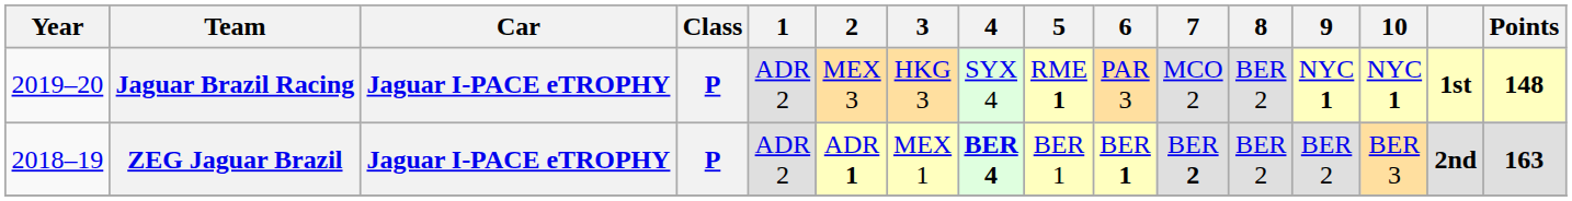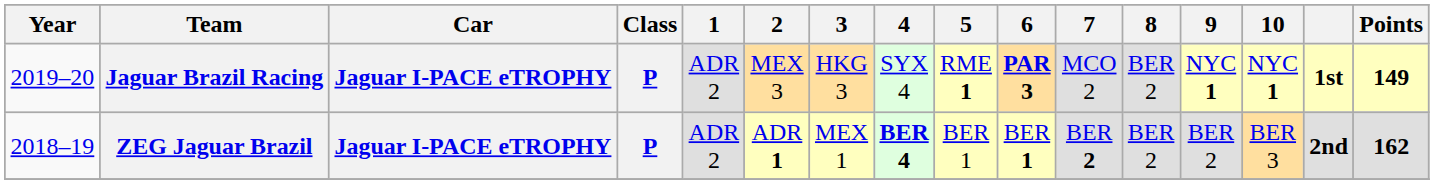Jaguar Brazil Racing | 6: normal -> bold
Jaguar Brazil Racing | Points: 148 -> 149
ZEG Jaguar Brazil | Points: 163 -> 162
